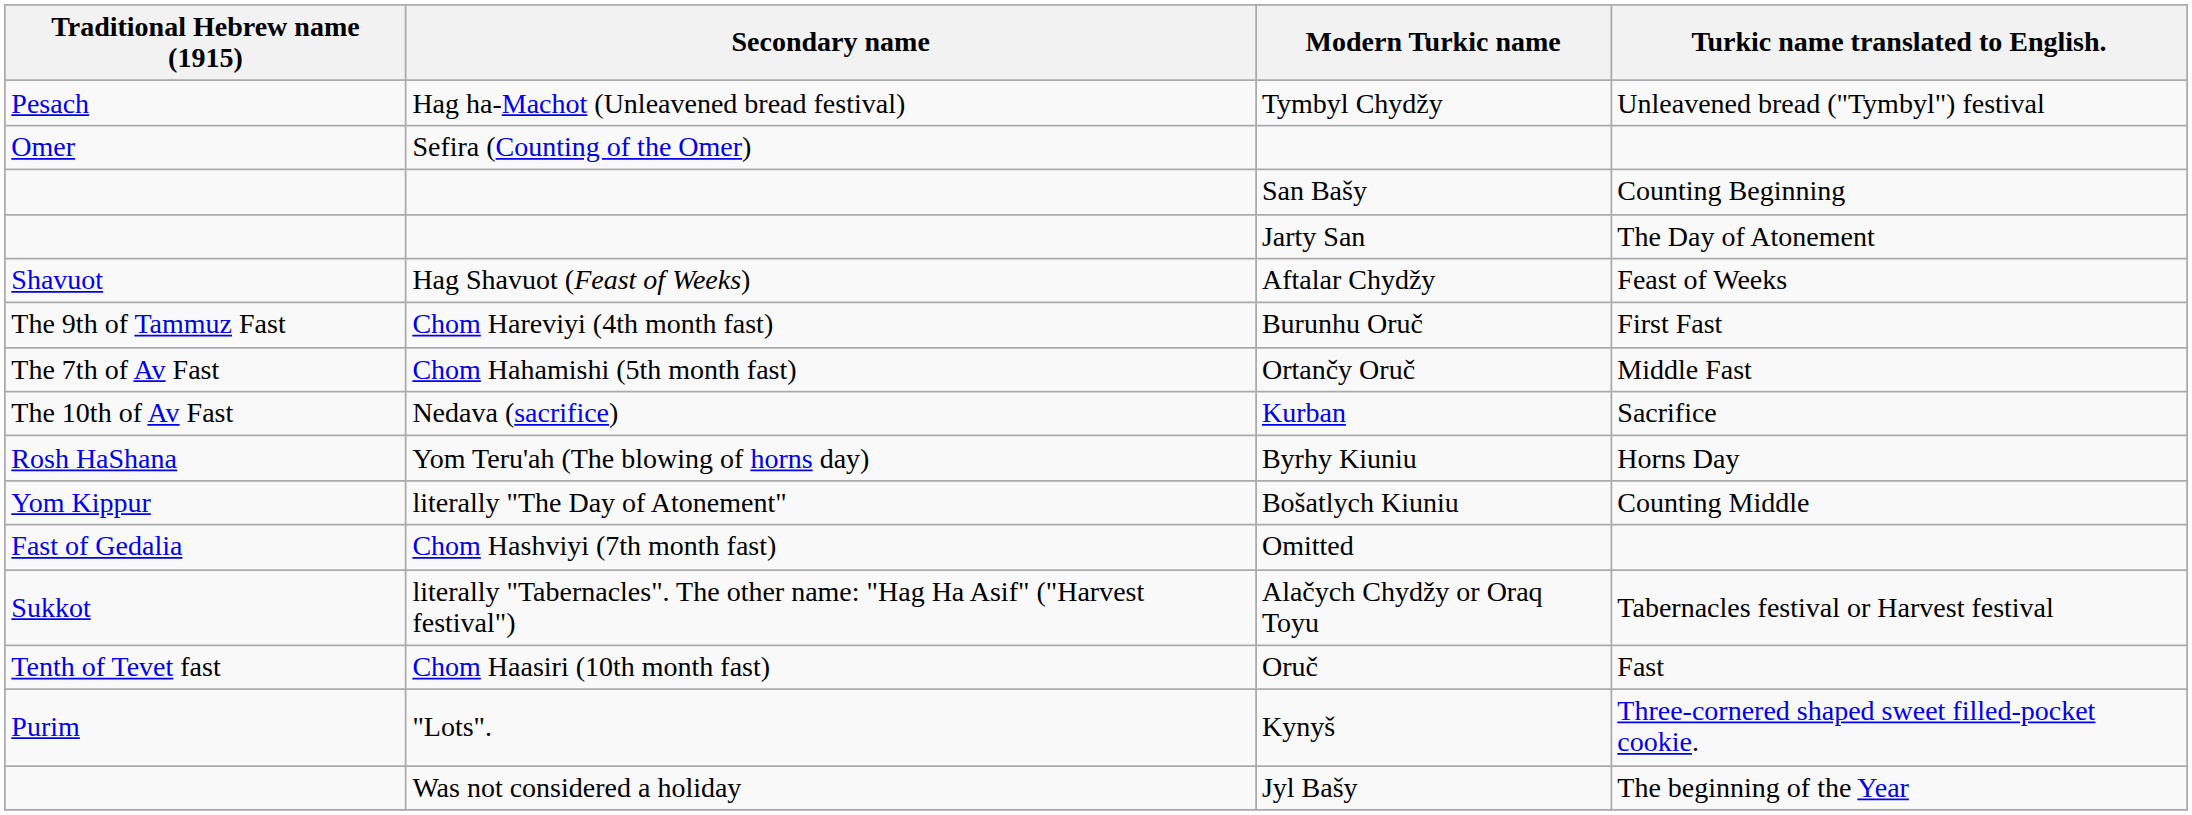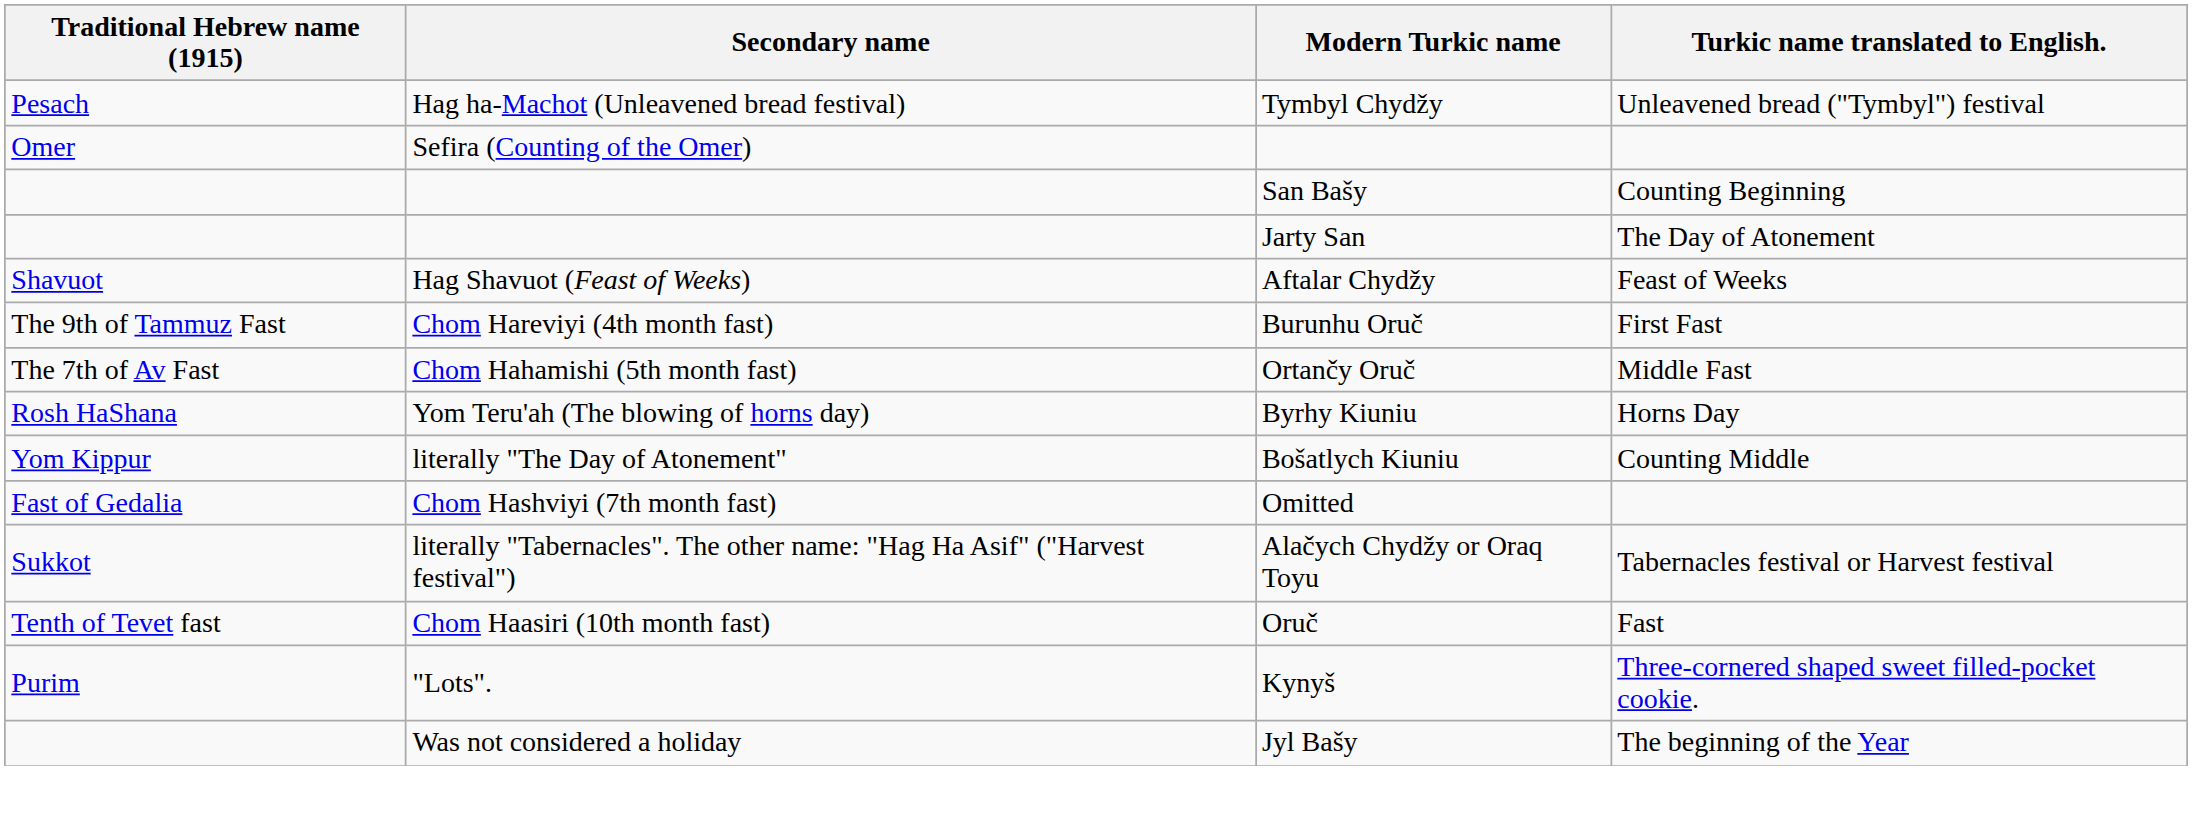- row: The 10th of Av Fast | Nedava (sacrifice) | Kurban | Sacrifice
